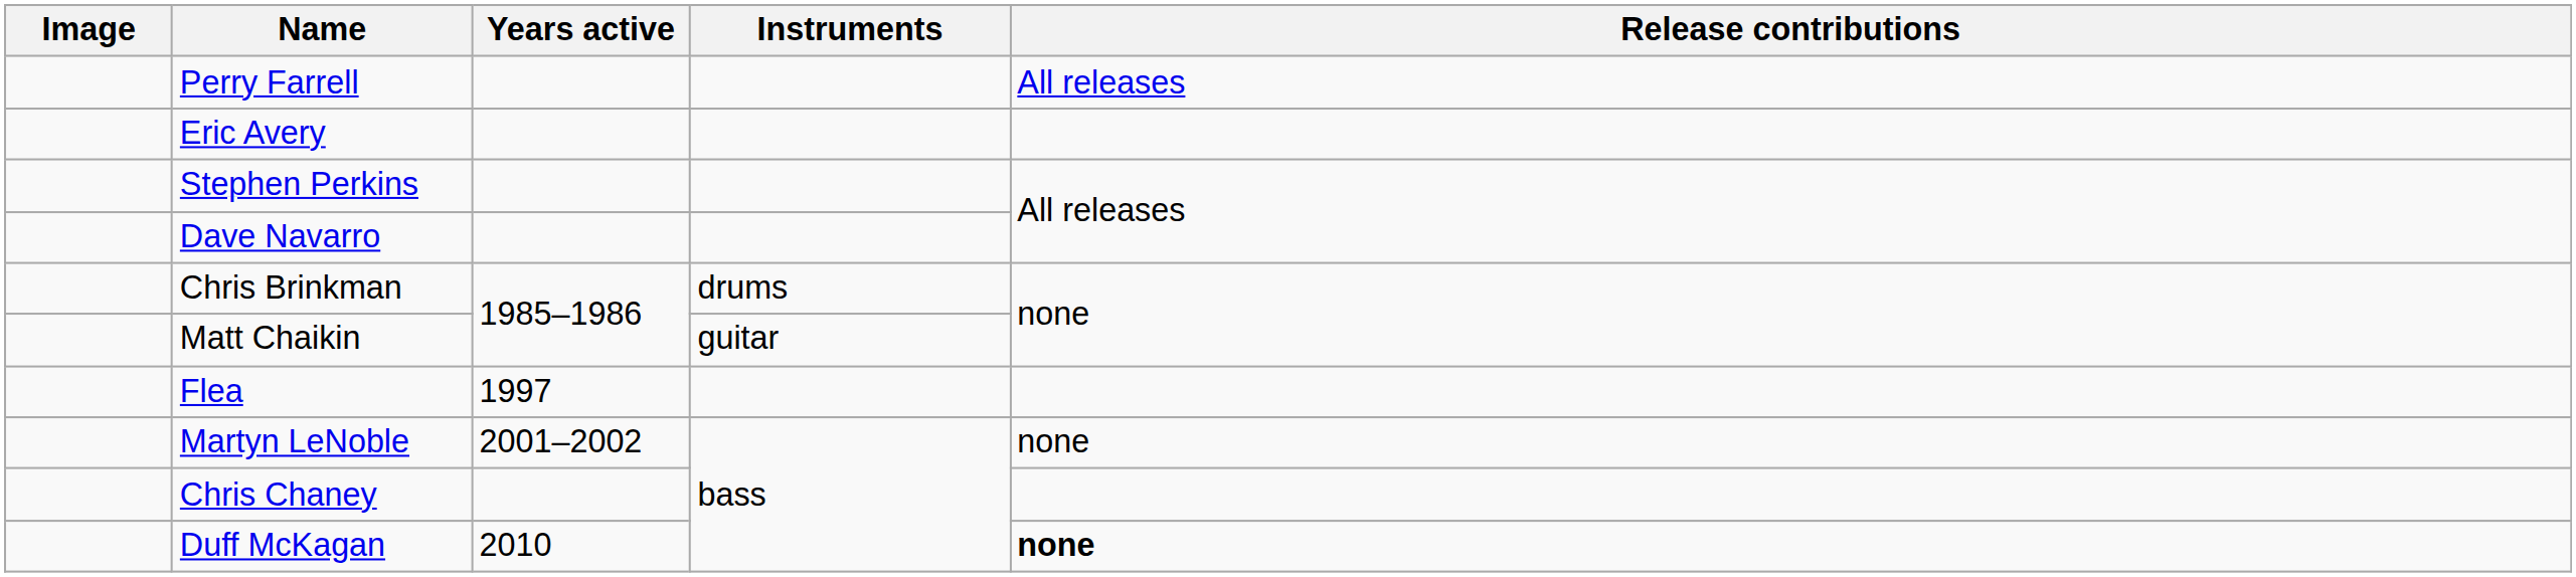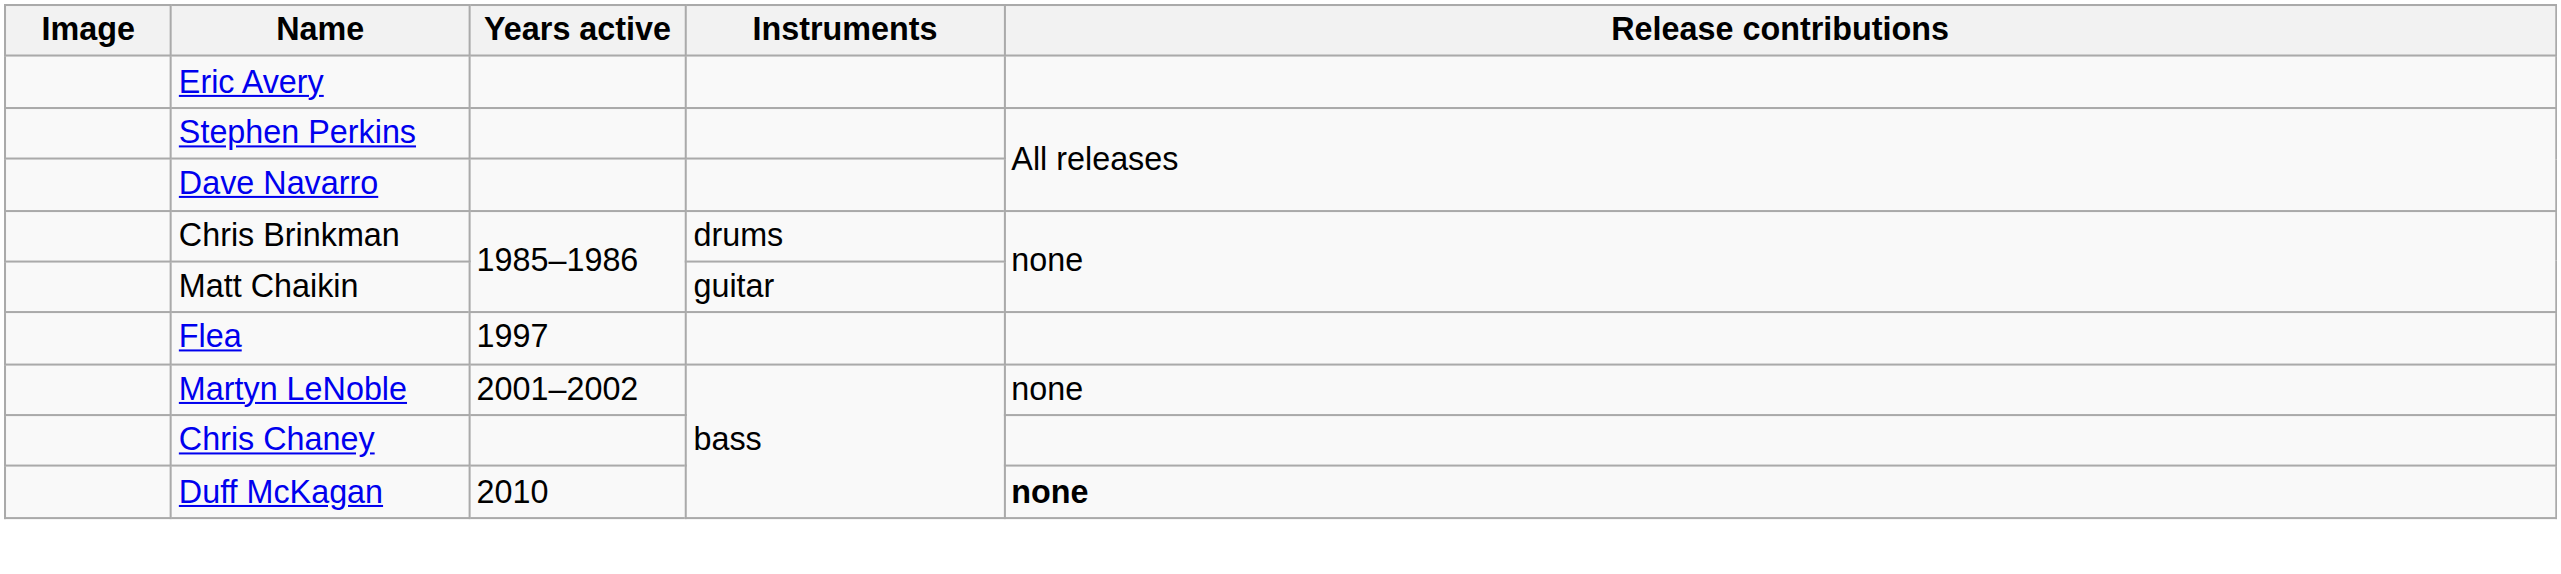- row: Perry Farrell | All releases
